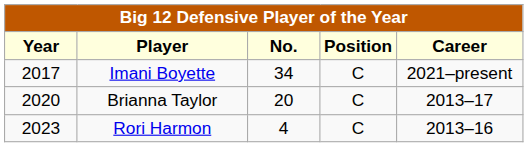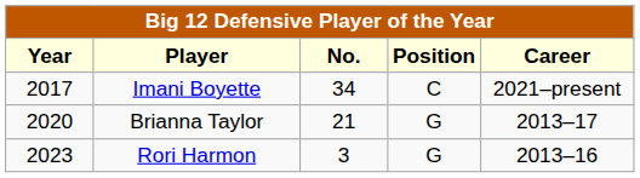Brianna Taylor | No.: 20 -> 21
Brianna Taylor | Position: C -> G
Rori Harmon | No.: 4 -> 3
Rori Harmon | Position: C -> G
